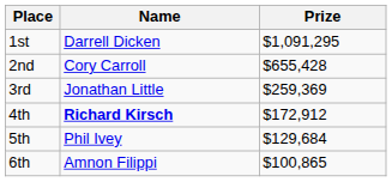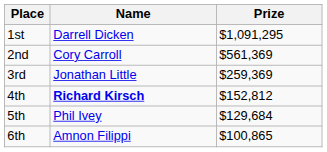2nd | Prize: $655,428 -> $561,369
4th | Prize: $172,912 -> $152,812
